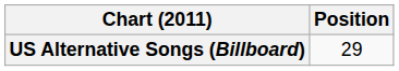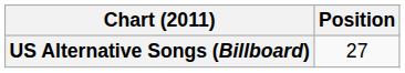US Alternative Songs (Billboard) | Position: 29 -> 27
